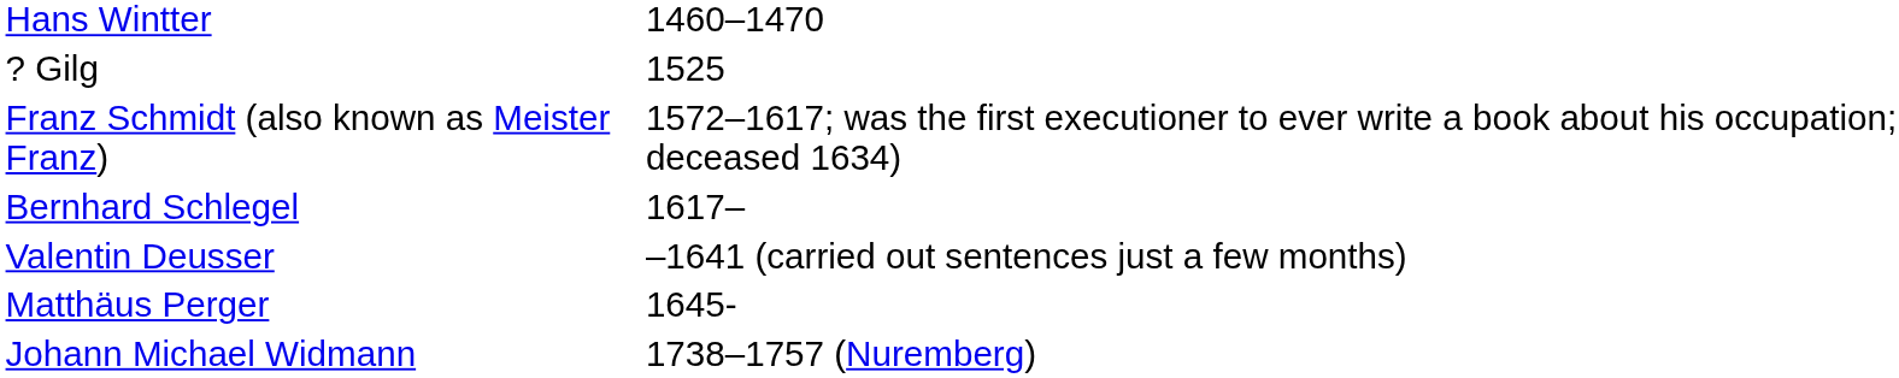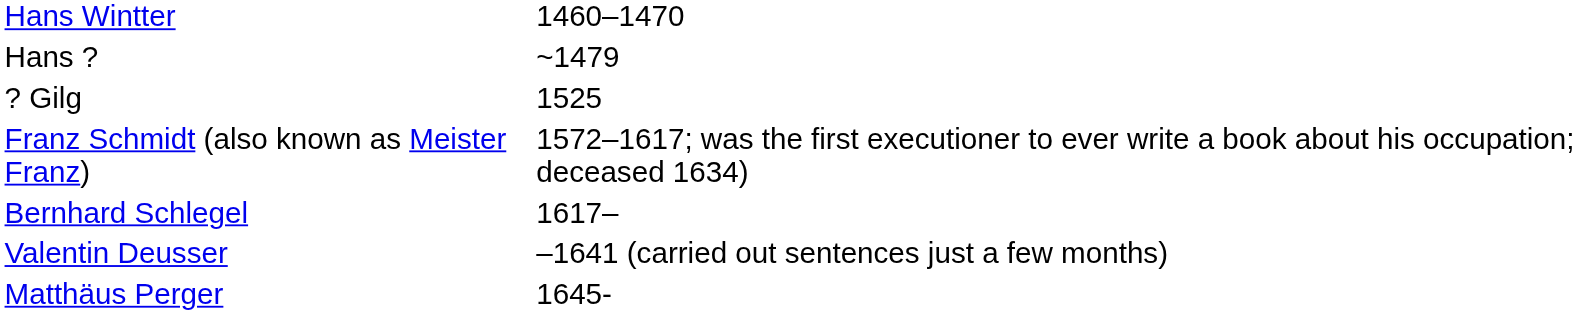+ row: Hans ? | ~1479
- row: Johann Michael Widmann | 1738–1757 (Nuremberg)
